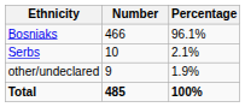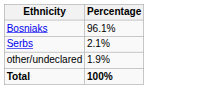- column: Number | 466 | 10 | 9 | 485
